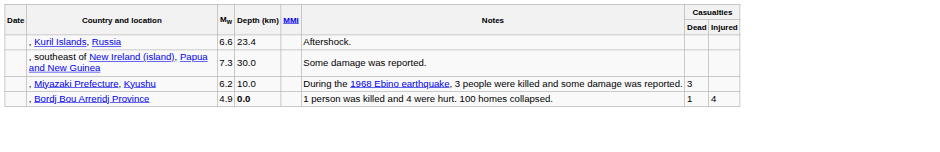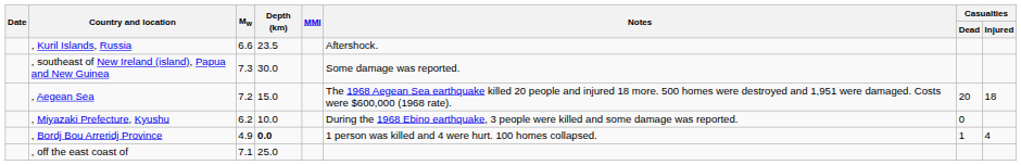, Kuril Islands, Russia | Depth (km): 23.4 -> 23.5
+ row: , Aegean Sea | 7.2 | 15.0 | The 1968 Aegean Sea earthquake killed 20 people and injured 18 more. 500 homes were destroyed and 1,951 were damaged. Costs were $600,000 (1968 rate). | 20 | 18
, Miyazaki Prefecture, Kyushu | Casualties / Dead: 3 -> 0
+ row: , off the east coast of | 7.1 | 25.0
